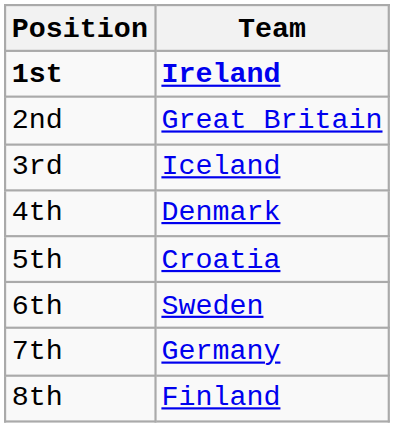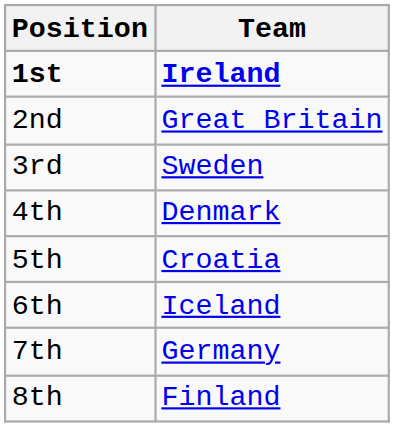3rd | Team: Iceland -> Sweden
6th | Team: Sweden -> Iceland
